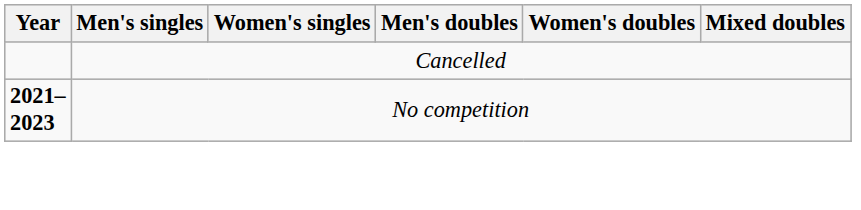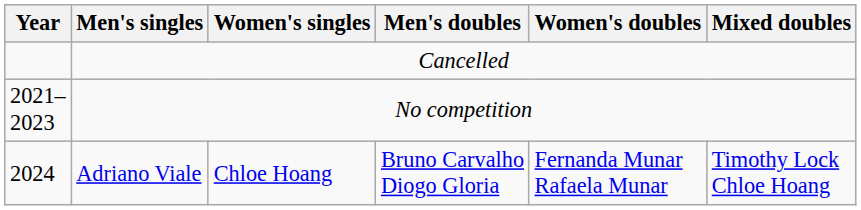No competition | Year: bold -> normal
+ row: 2024 | Adriano Viale | Chloe Hoang | Bruno Carvalho Diogo Gloria | Fernanda Munar Rafaela Munar | Timothy Lock Chloe Hoang
